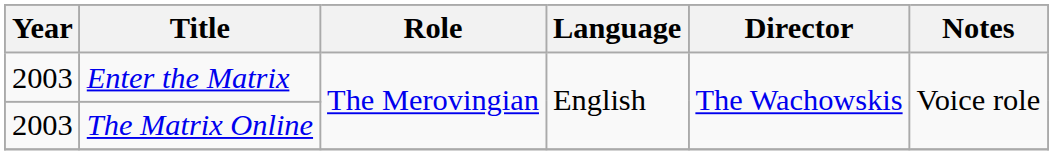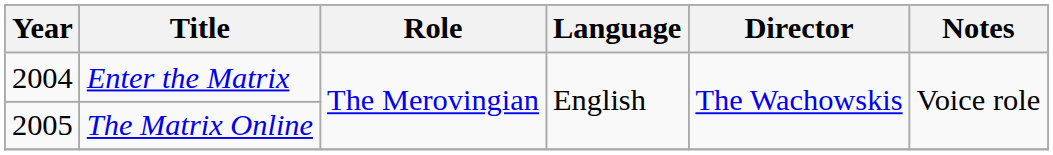Enter the Matrix | Year: 2003 -> 2004
The Matrix Online | Year: 2003 -> 2005
